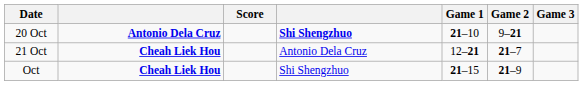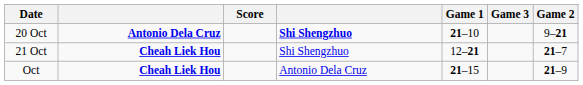columns swapped: Game 2 <-> Game 3
21 Oct | column 4: Antonio Dela Cruz -> Shi Shengzhuo
Oct | column 4: Shi Shengzhuo -> Antonio Dela Cruz
